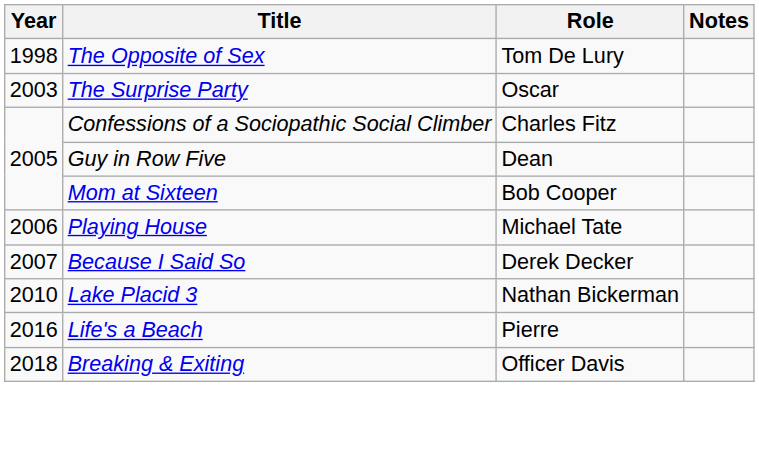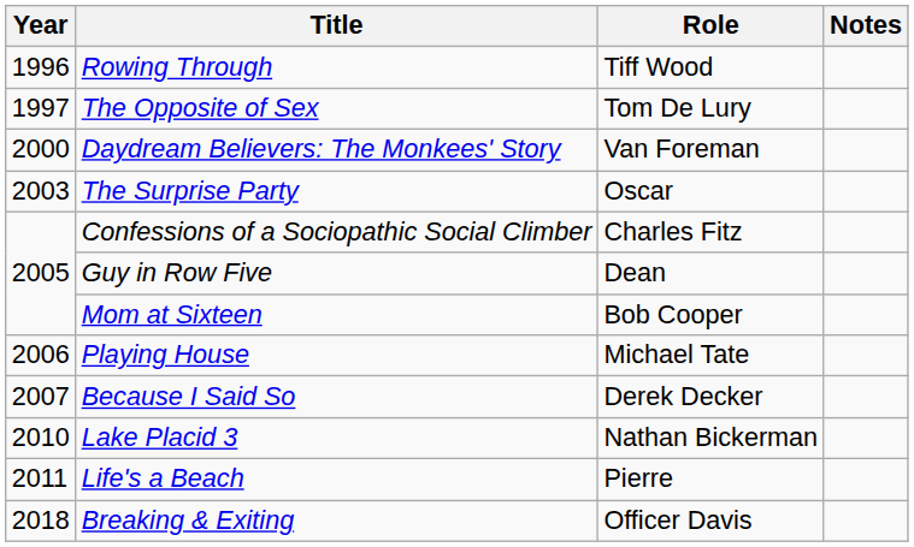+ row: 1996 | Rowing Through | Tiff Wood
The Opposite of Sex | Year: 1998 -> 1997
+ row: 2000 | Daydream Believers: The Monkees' Story | Van Foreman
Life's a Beach | Year: 2016 -> 2011
